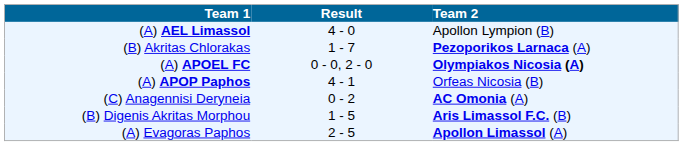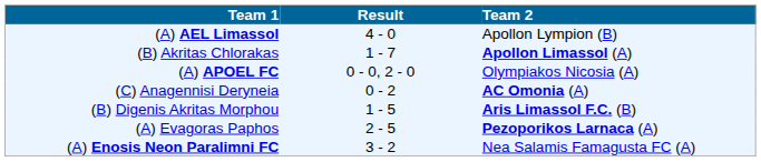(B) Akritas Chlorakas | Team 2: Pezoporikos Larnaca (A) -> Apollon Limassol (A)
(A) APOEL FC | Team 2: bold -> normal
- row: (A) APOP Paphos | 4 - 1 | Orfeas Nicosia (B)
(A) Evagoras Paphos | Team 2: Apollon Limassol (A) -> Pezoporikos Larnaca (A)
+ row: (A) Enosis Neon Paralimni FC | 3 - 2 | Nea Salamis Famagusta FC (A)
